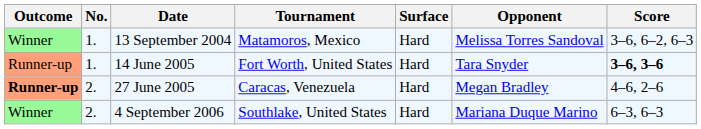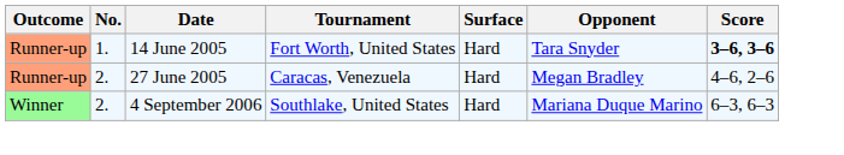- row: Winner | 1. | 13 September 2004 | Matamoros, Mexico | Hard | Melissa Torres Sandoval | 3–6, 6–2, 6–3
27 June 2005 | Outcome: bold -> normal
